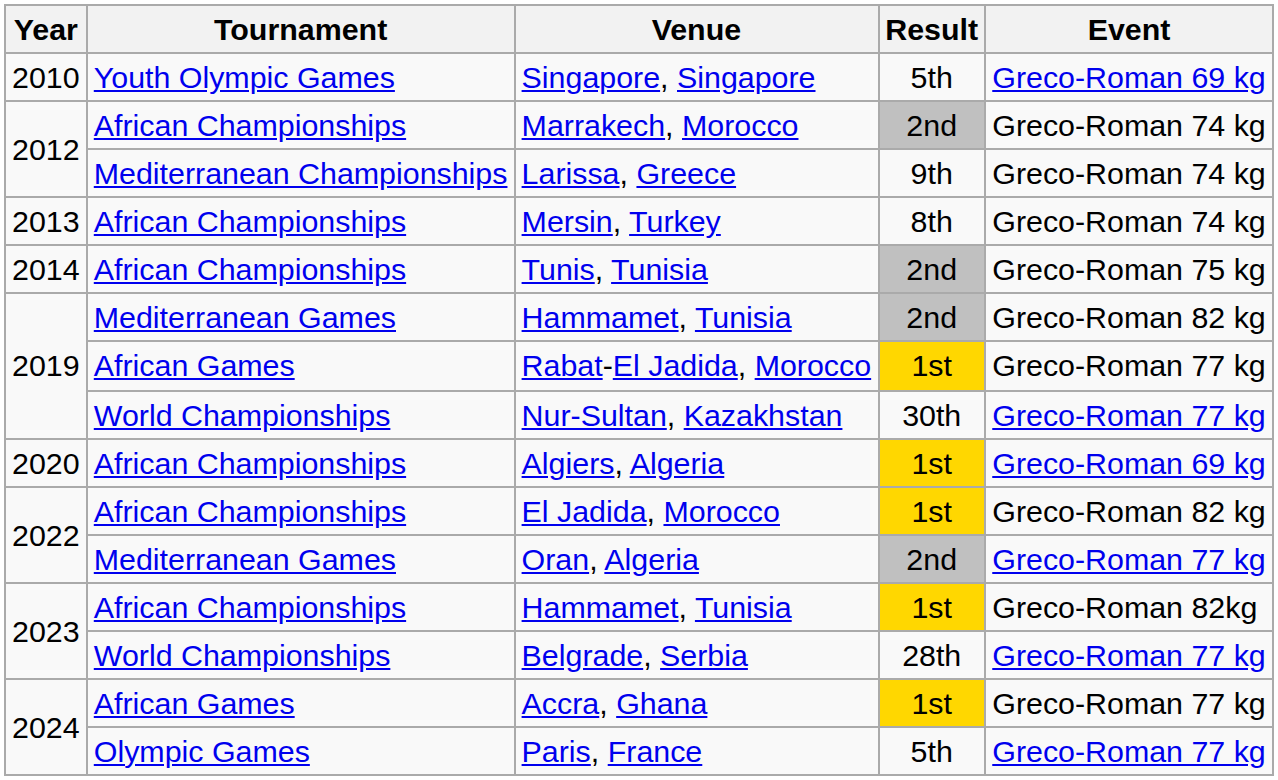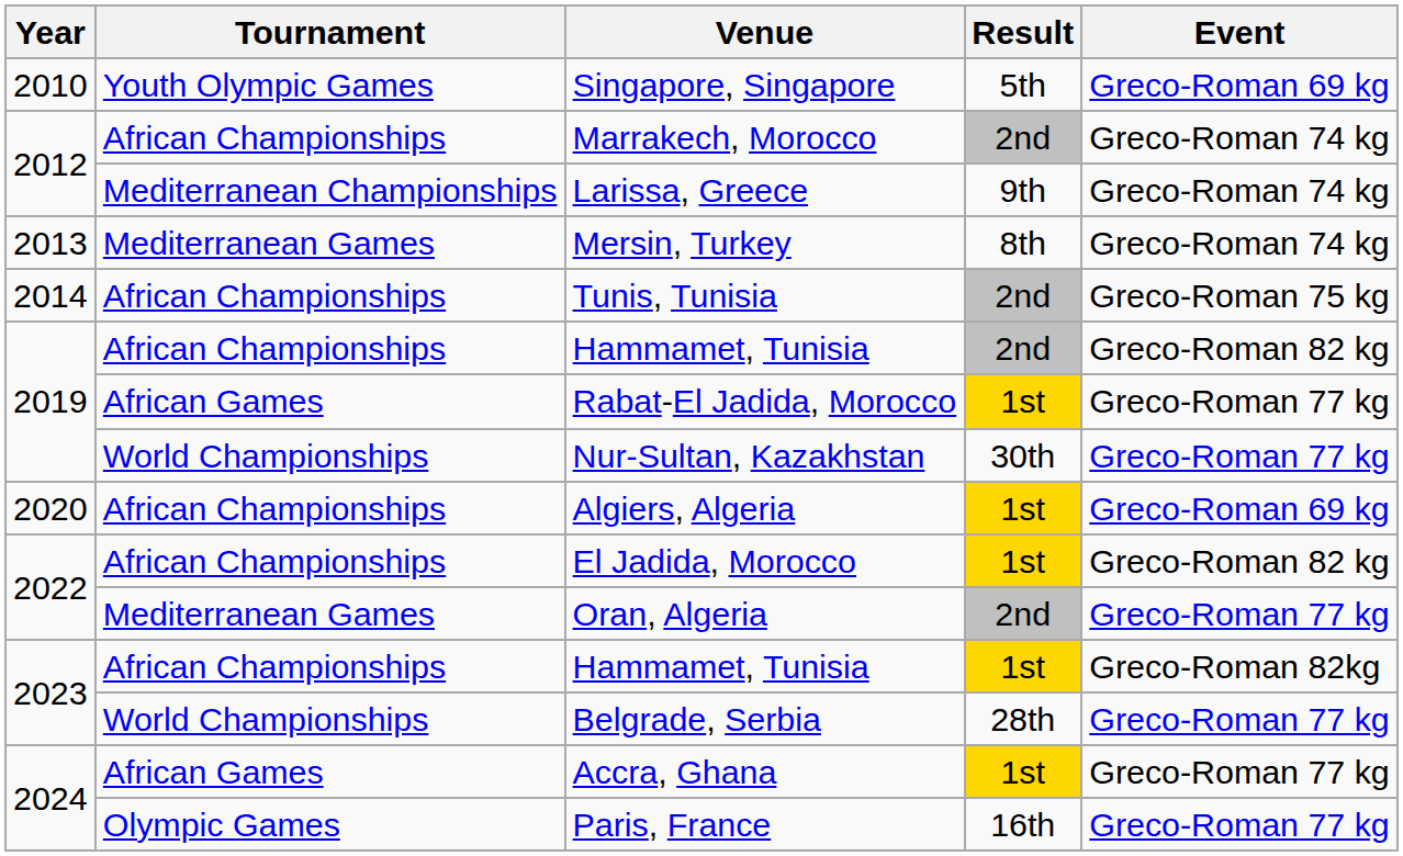Mersin, Turkey | Tournament: African Championships -> Mediterranean Games
2019 / Hammamet, Tunisia | Tournament: Mediterranean Games -> African Championships
Paris, France | Result: 5th -> 16th
